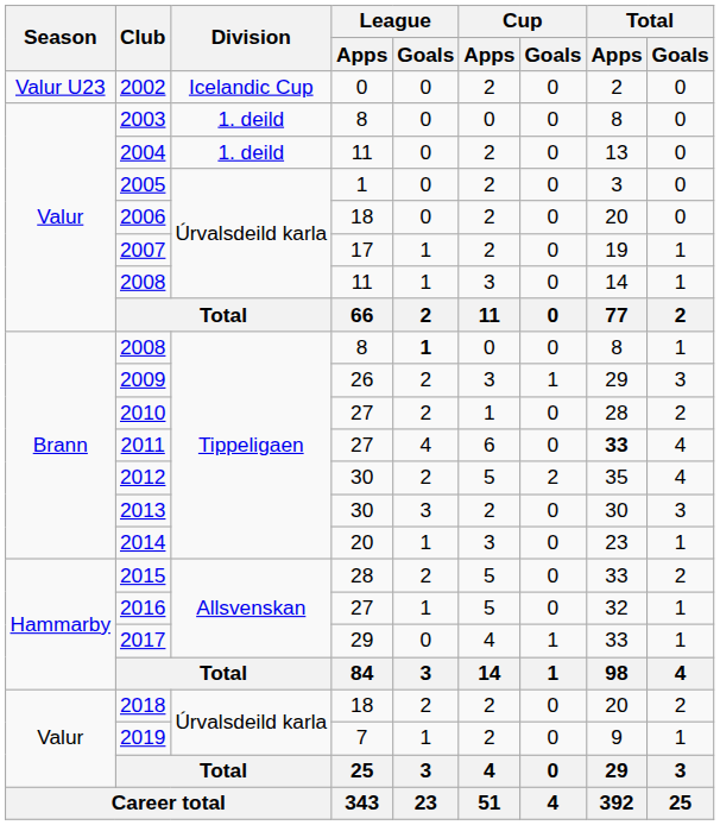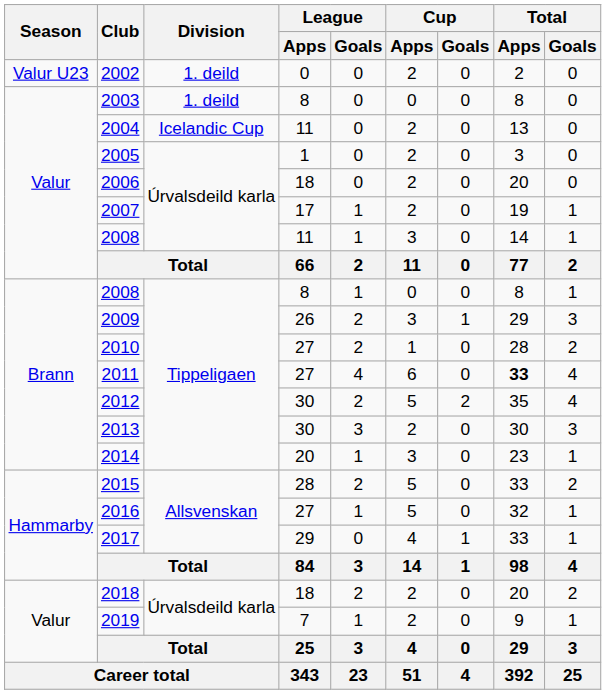2002 | Division: Icelandic Cup -> 1. deild
2004 | Division: 1. deild -> Icelandic Cup
2008 / 8 | League / Goals: bold -> normal
